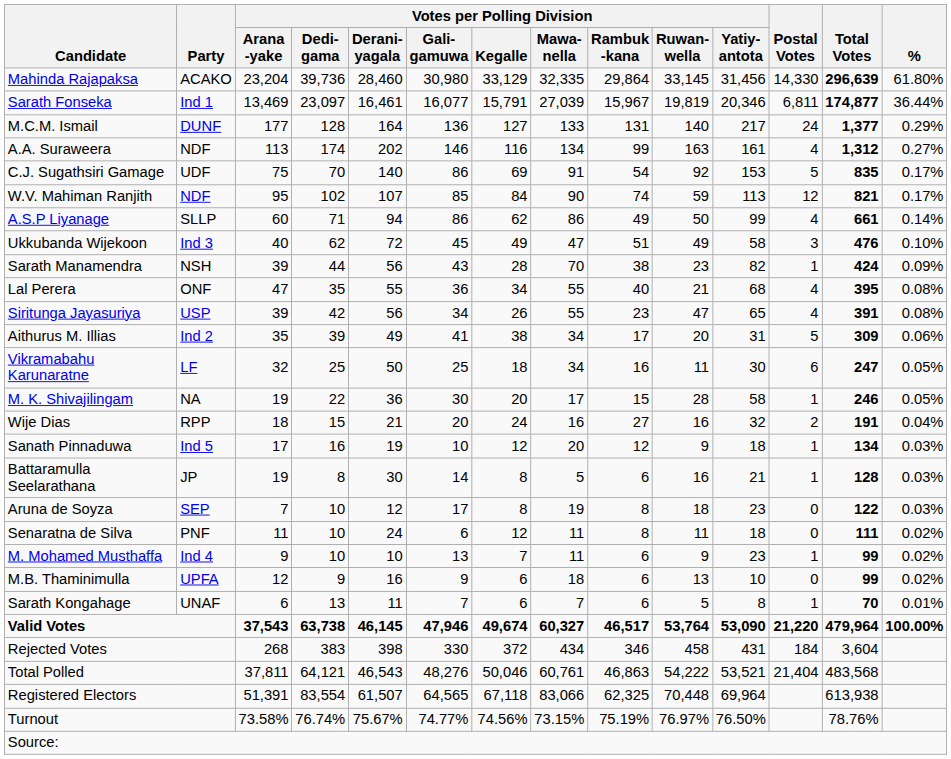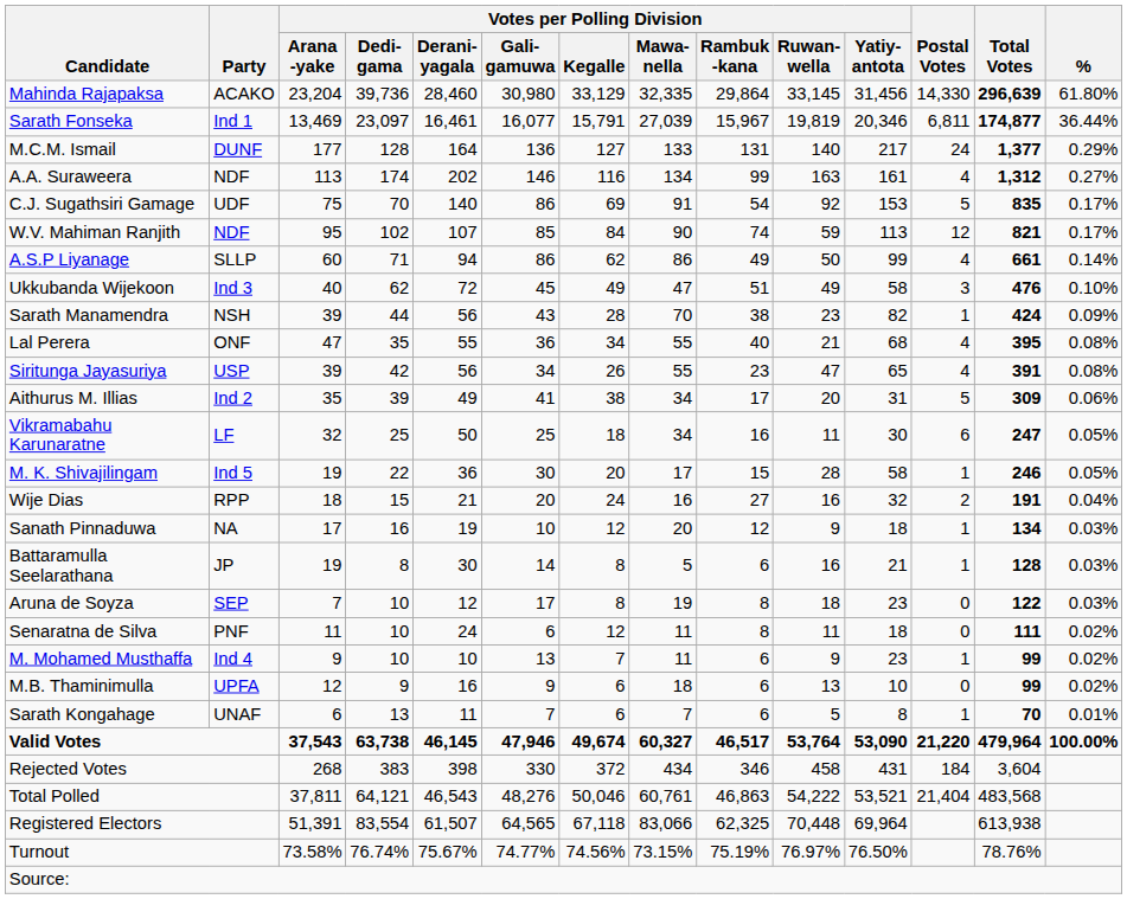M. K. Shivajilingam | Party: NA -> Ind 5
Sanath Pinnaduwa | Party: Ind 5 -> NA
